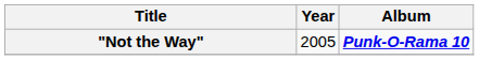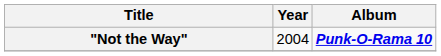"Not the Way" | Year: 2005 -> 2004
